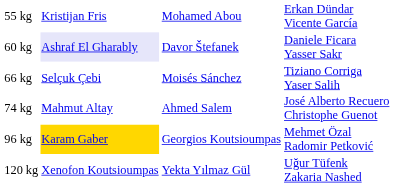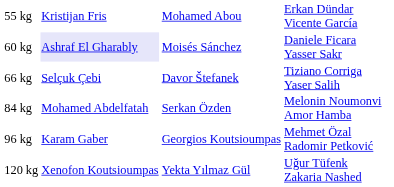60 kg | column 3: Davor Štefanek -> Moisés Sánchez
66 kg | column 3: Moisés Sánchez -> Davor Štefanek
- row: 74 kg | Mahmut Altay | Ahmed Salem | José Alberto Recuero Christophe Guenot
+ row: 84 kg | Mohamed Abdelfatah | Serkan Özden | Melonin Noumonvi Amor Hamba
96 kg | column 2: gold background -> no background
